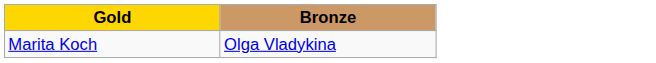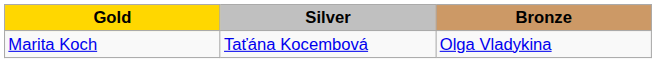+ column: Silver | Taťána Kocembová
